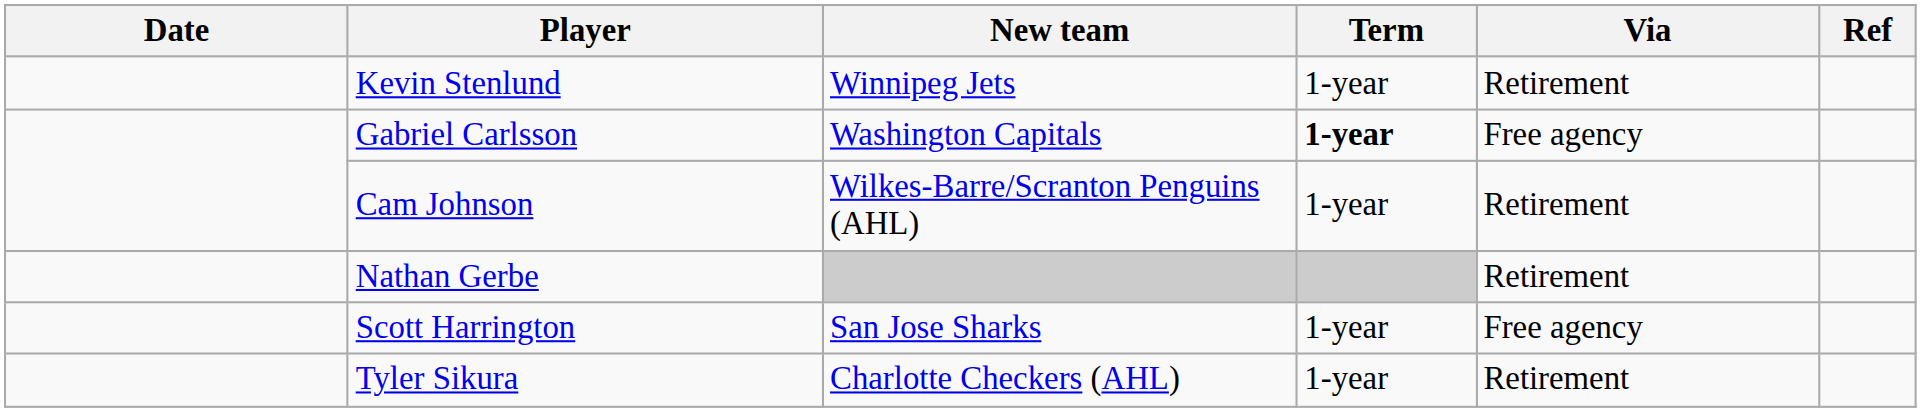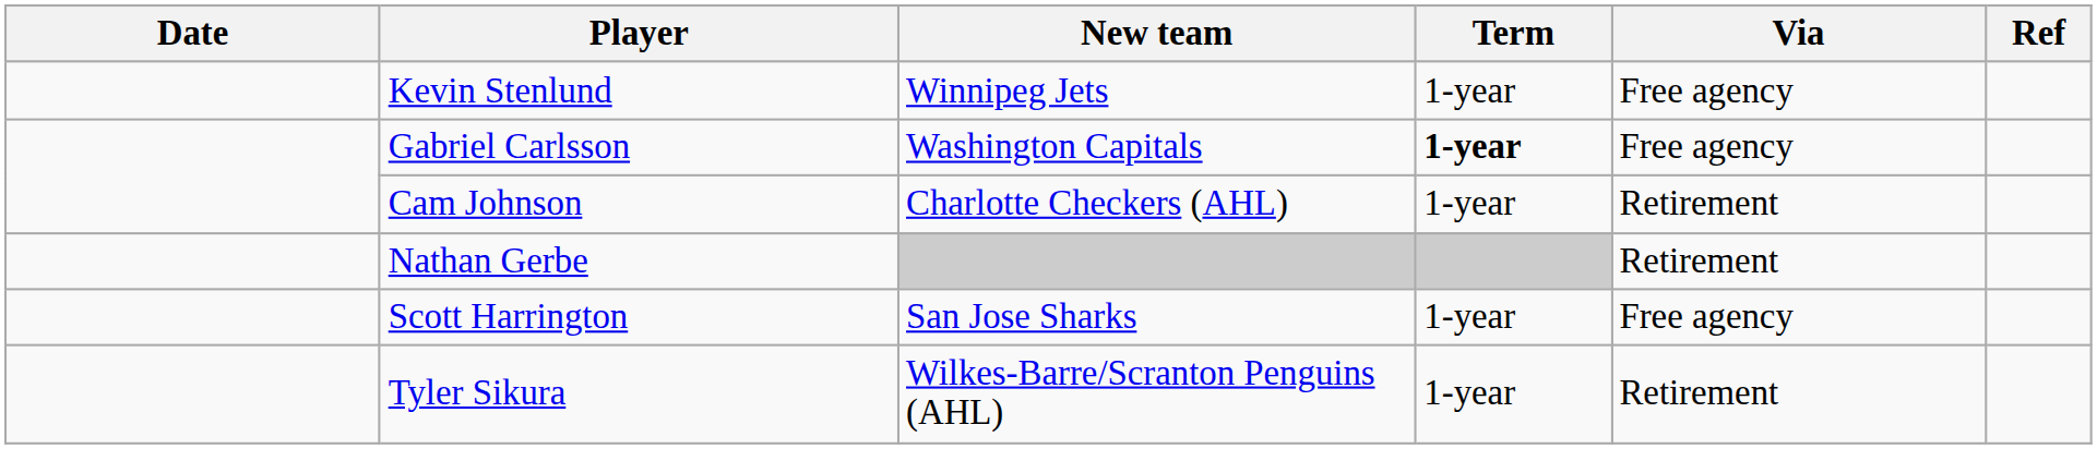Kevin Stenlund | Via: Retirement -> Free agency
Cam Johnson | New team: Wilkes-Barre/Scranton Penguins (AHL) -> Charlotte Checkers (AHL)
Tyler Sikura | New team: Charlotte Checkers (AHL) -> Wilkes-Barre/Scranton Penguins (AHL)
